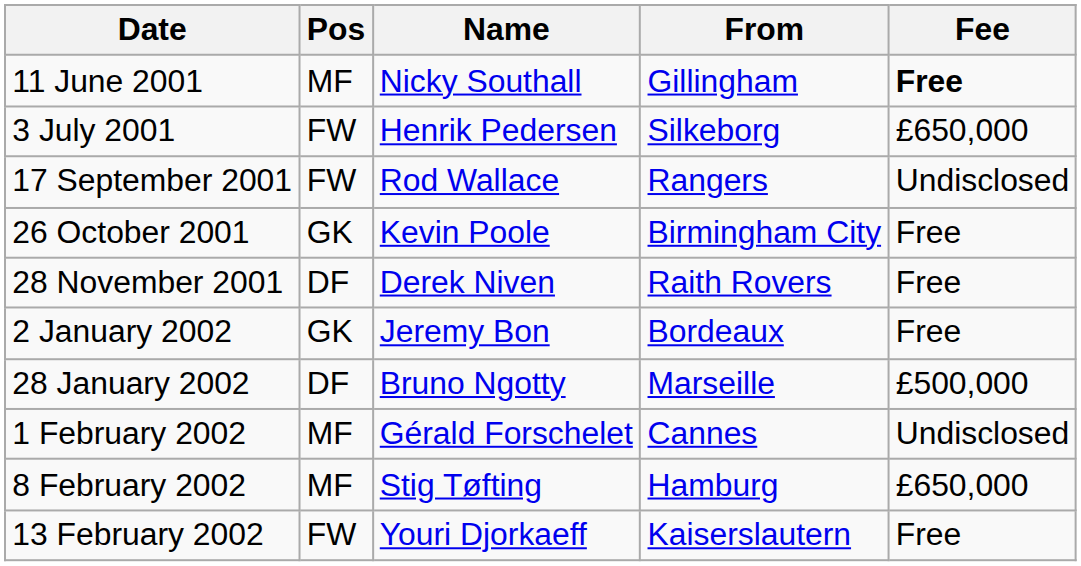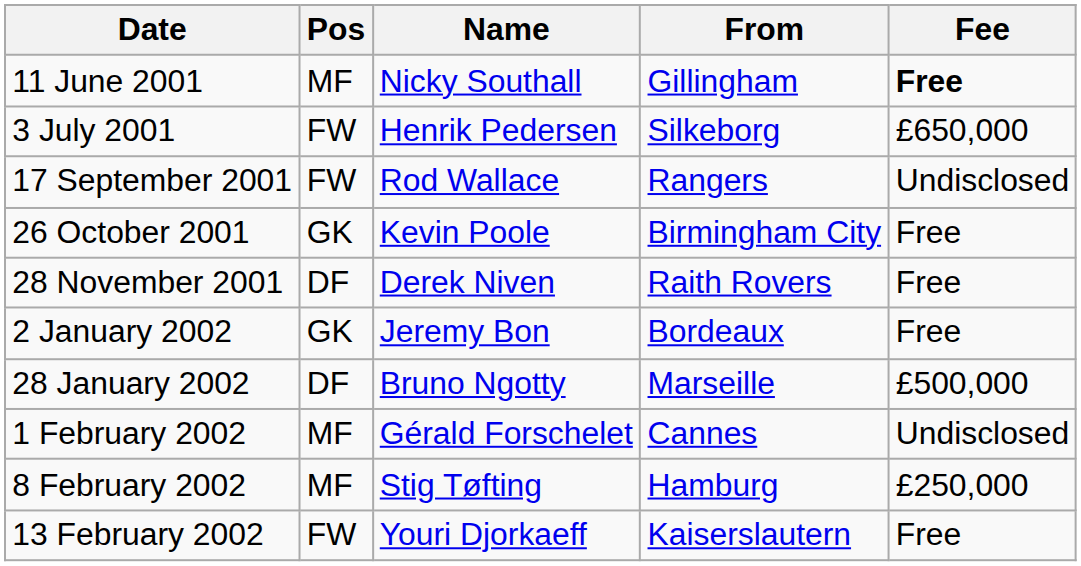8 February 2002 | Fee: £650,000 -> £250,000
